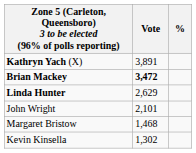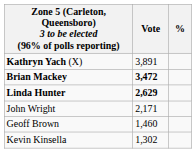Linda Hunter | Vote: normal -> bold
John Wright | Vote: 2,101 -> 2,171
- row: Margaret Bristow | 1,468
+ row: Geoff Brown | 1,460
